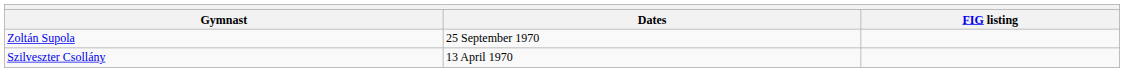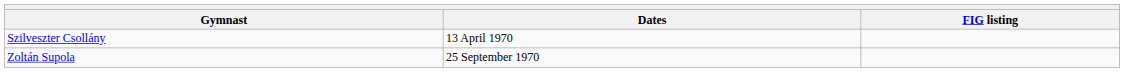rows swapped: Szilveszter Csollány <-> Zoltán Supola
